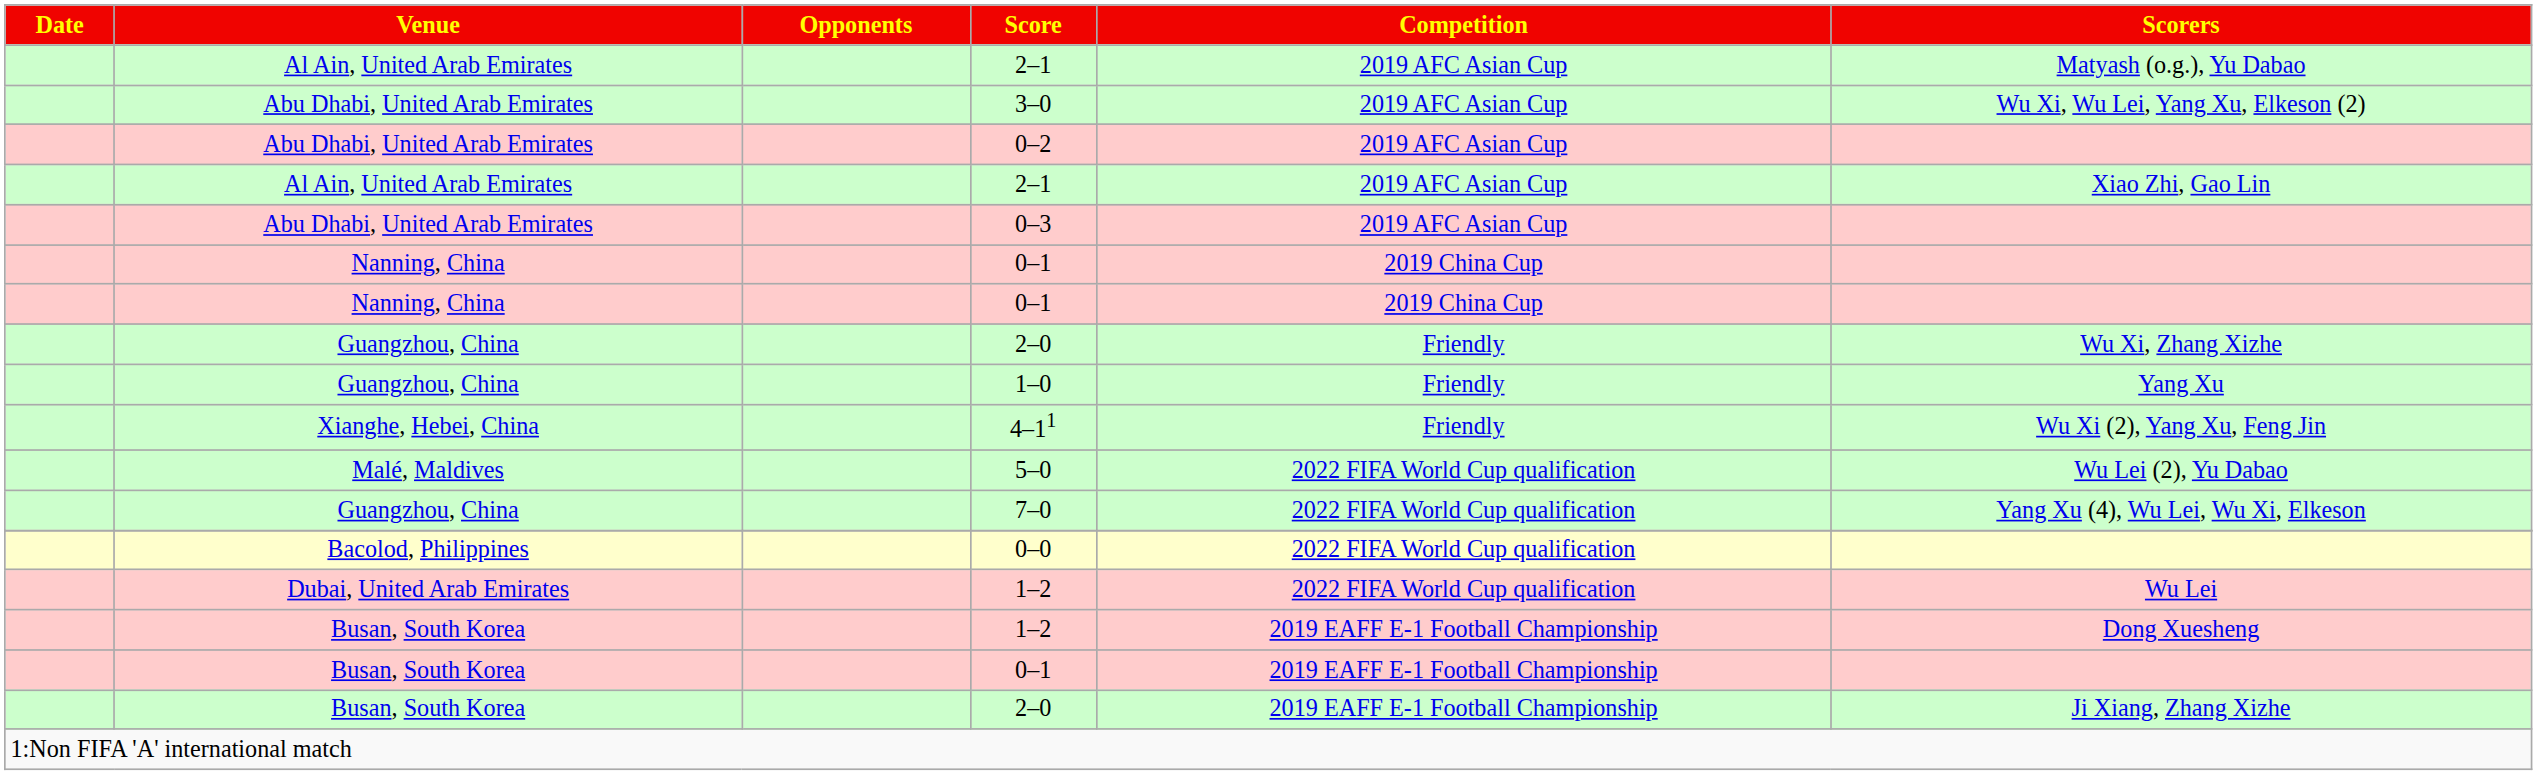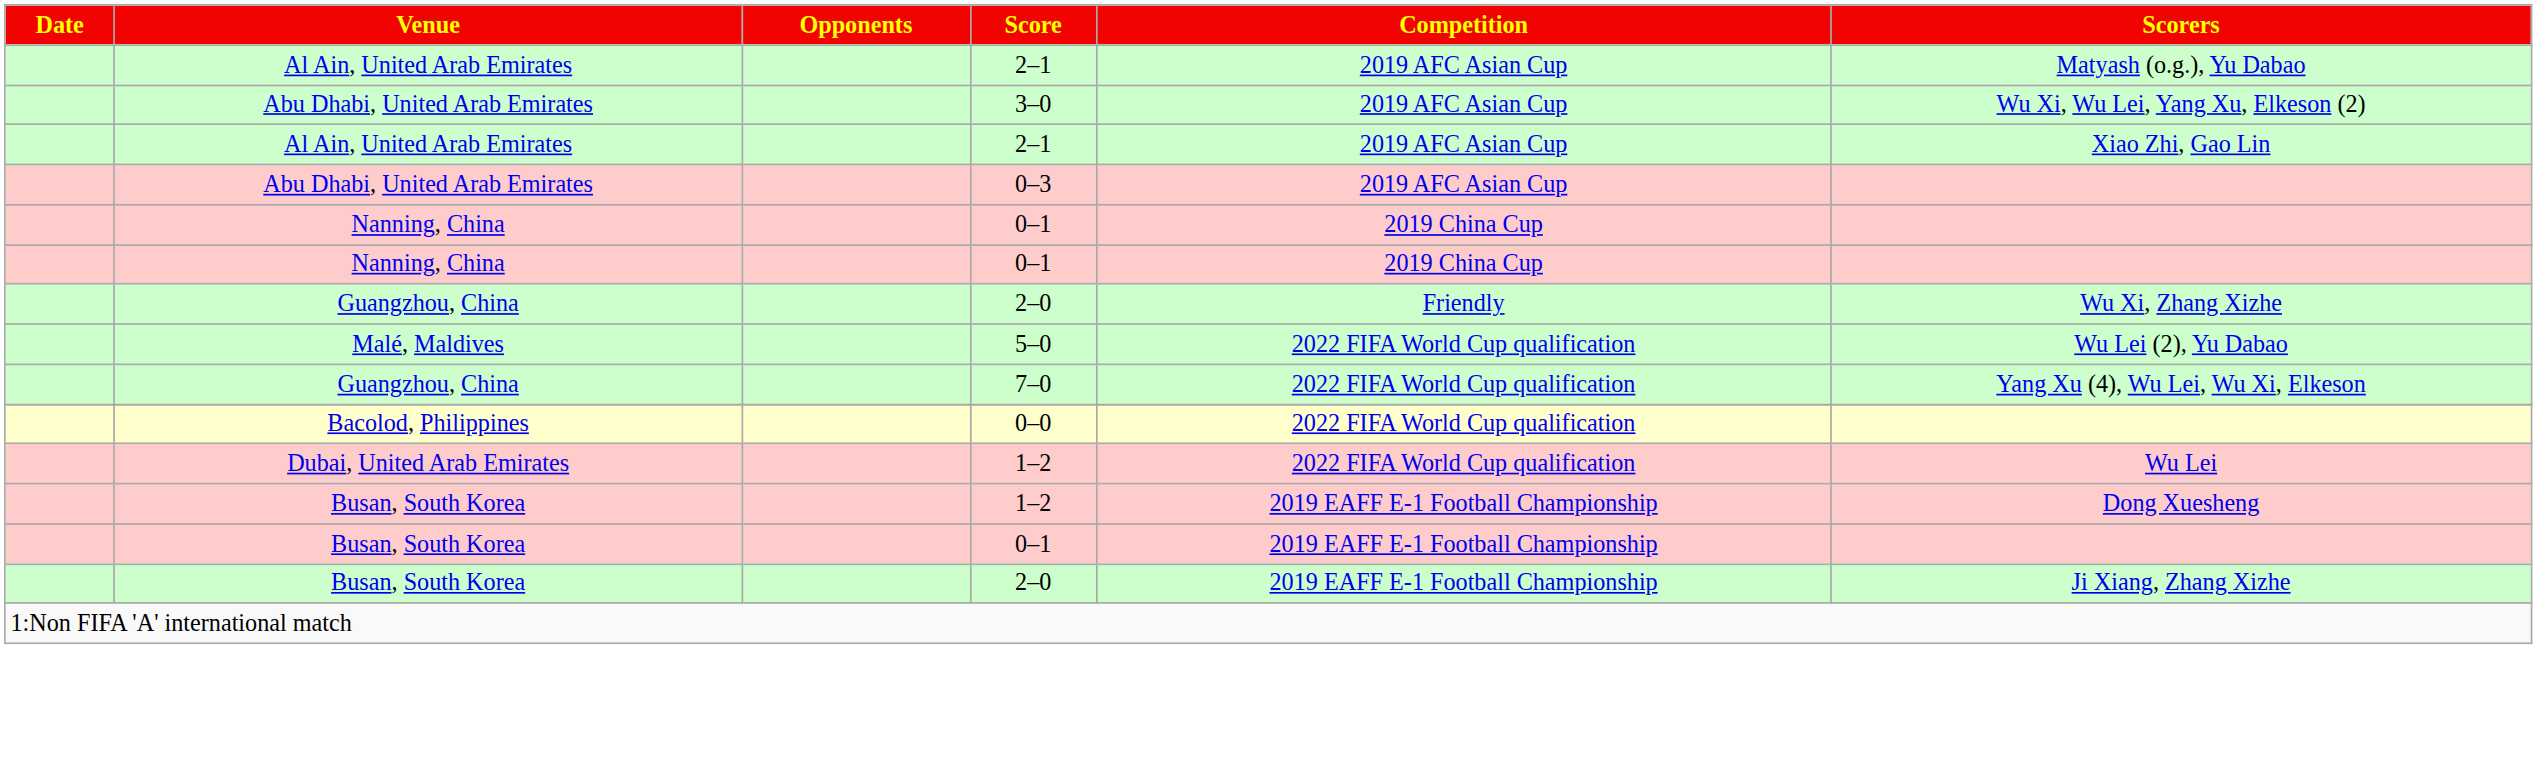- row: Abu Dhabi, United Arab Emirates | 0–2 | 2019 AFC Asian Cup
- row: Guangzhou, China | 1–0 | Friendly | Yang Xu
- row: Xianghe, Hebei, China | 4–11 | Friendly | Wu Xi (2), Yang Xu, Feng Jin
